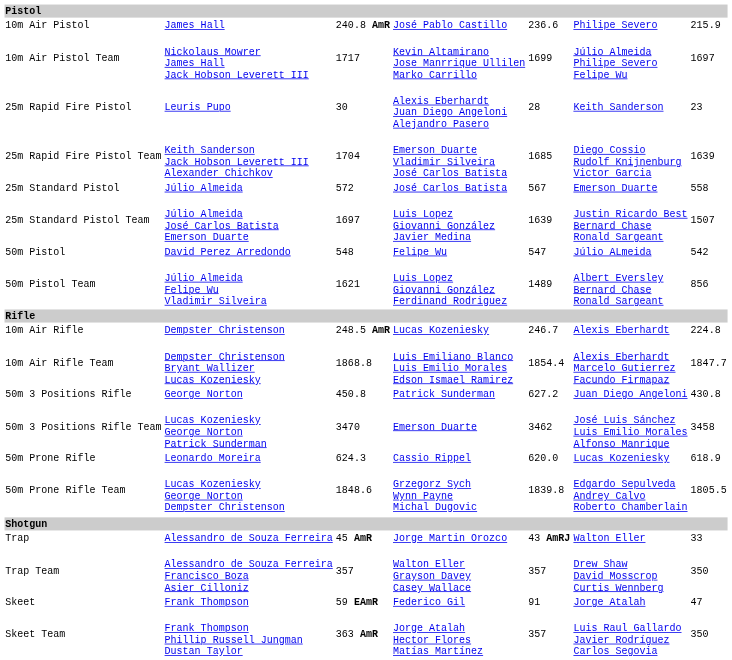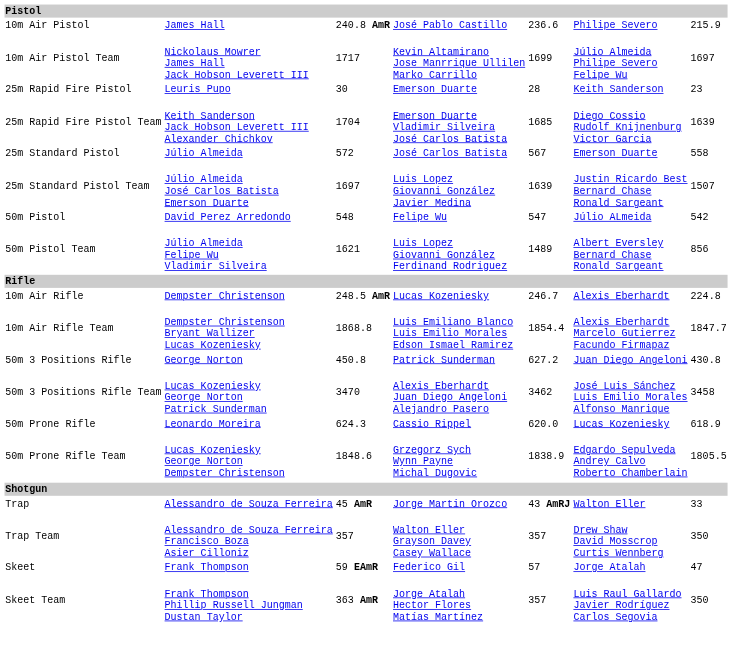25m Rapid Fire Pistol | column 4: Alexis Eberhardt Juan Diego Angeloni Alejandro Pasero -> Emerson Duarte
50m 3 Positions Rifle Team | column 4: Emerson Duarte -> Alexis Eberhardt Juan Diego Angeloni Alejandro Pasero
50m Prone Rifle Team | column 5: 1839.8 -> 1838.9
Skeet | column 5: 91 -> 57
